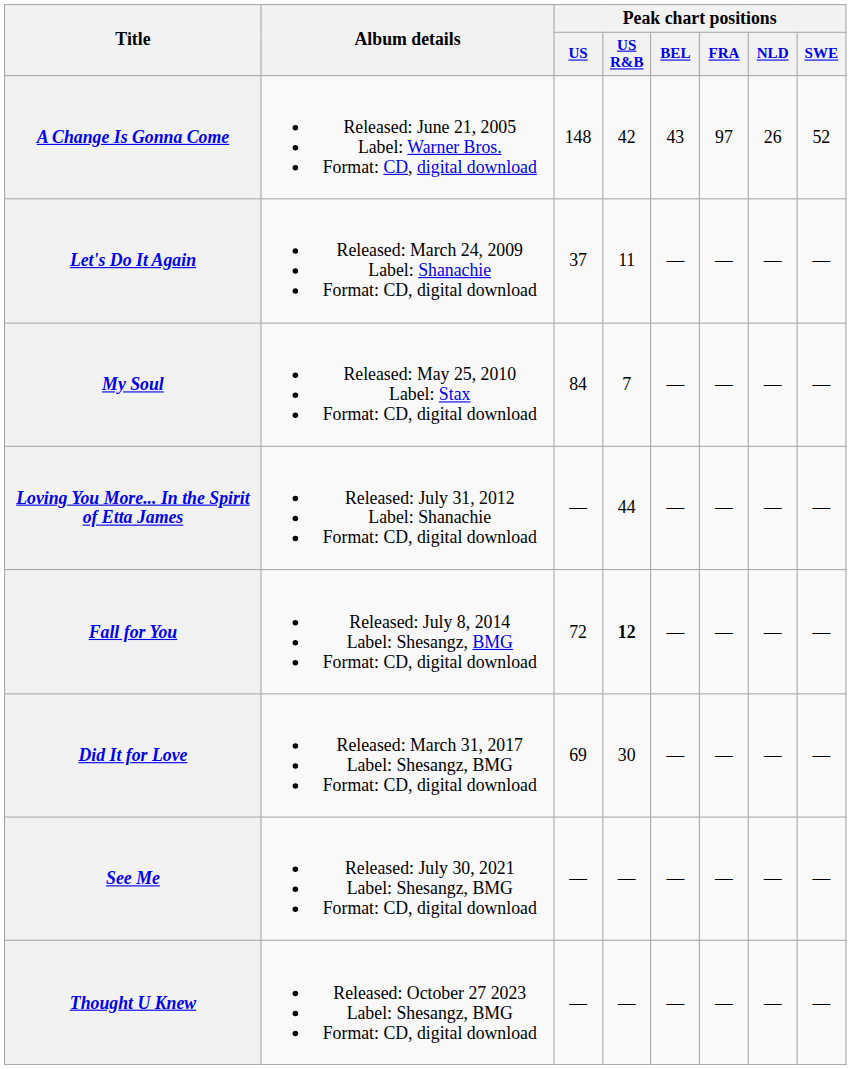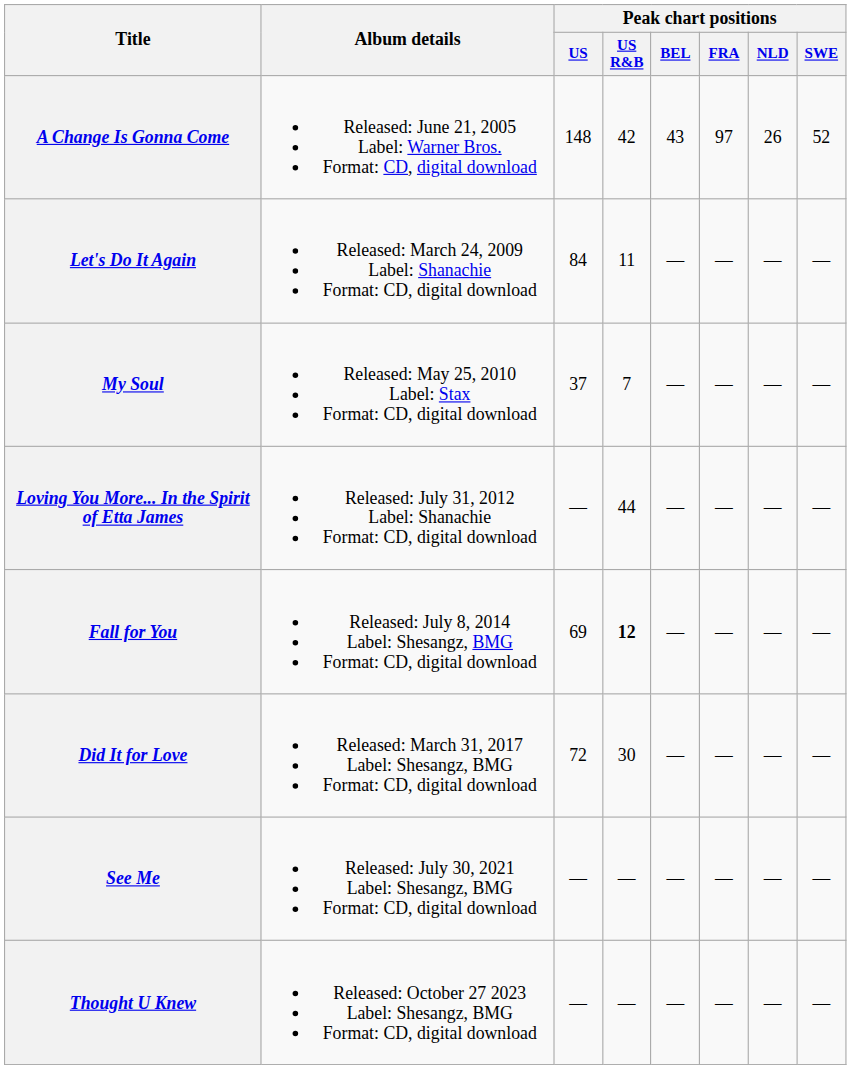Let's Do It Again | Peak chart positions / US: 37 -> 84
My Soul | Peak chart positions / US: 84 -> 37
Fall for You | Peak chart positions / US: 72 -> 69
Did It for Love | Peak chart positions / US: 69 -> 72
